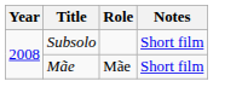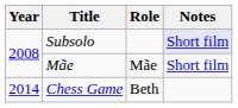Subsolo | Notes: no background -> lavender background
+ row: 2014 | Chess Game | Beth
